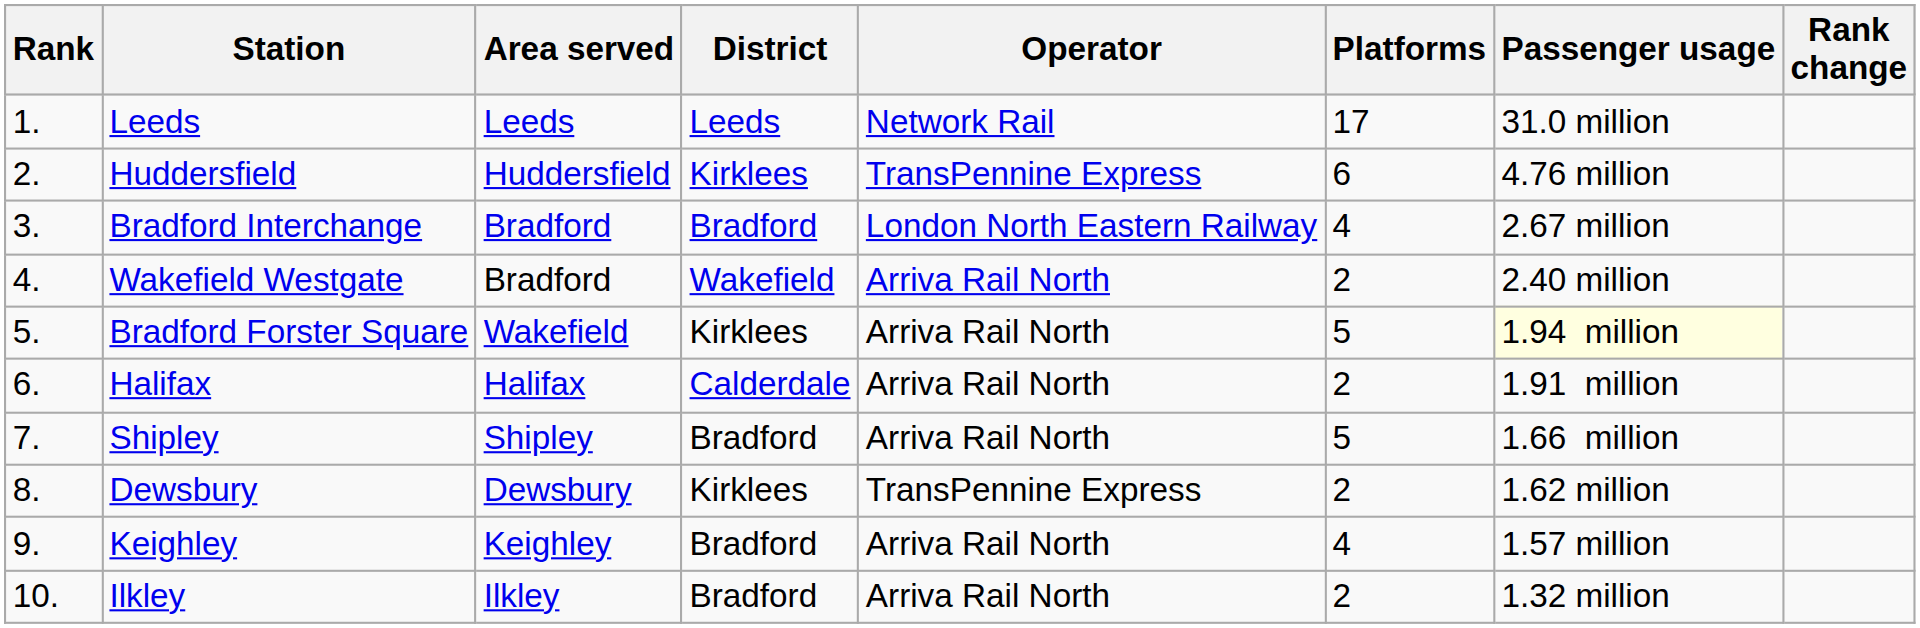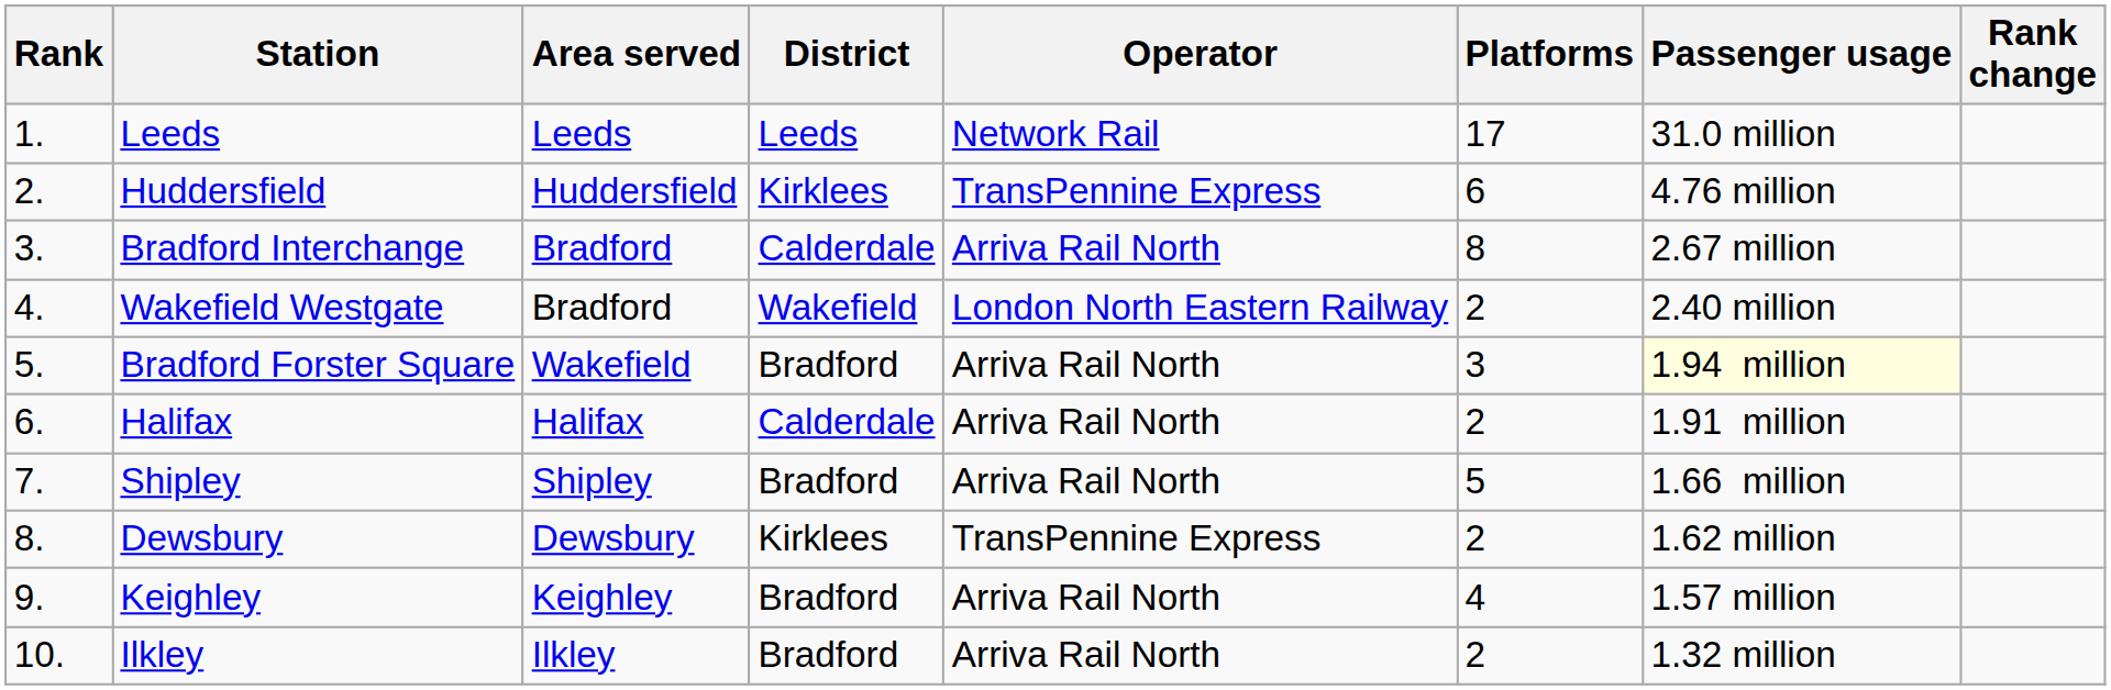Bradford Interchange | District: Bradford -> Calderdale
Bradford Interchange | Operator: London North Eastern Railway -> Arriva Rail North
Bradford Interchange | Platforms: 4 -> 8
Wakefield Westgate | Operator: Arriva Rail North -> London North Eastern Railway
Bradford Forster Square | District: Kirklees -> Bradford
Bradford Forster Square | Platforms: 5 -> 3
